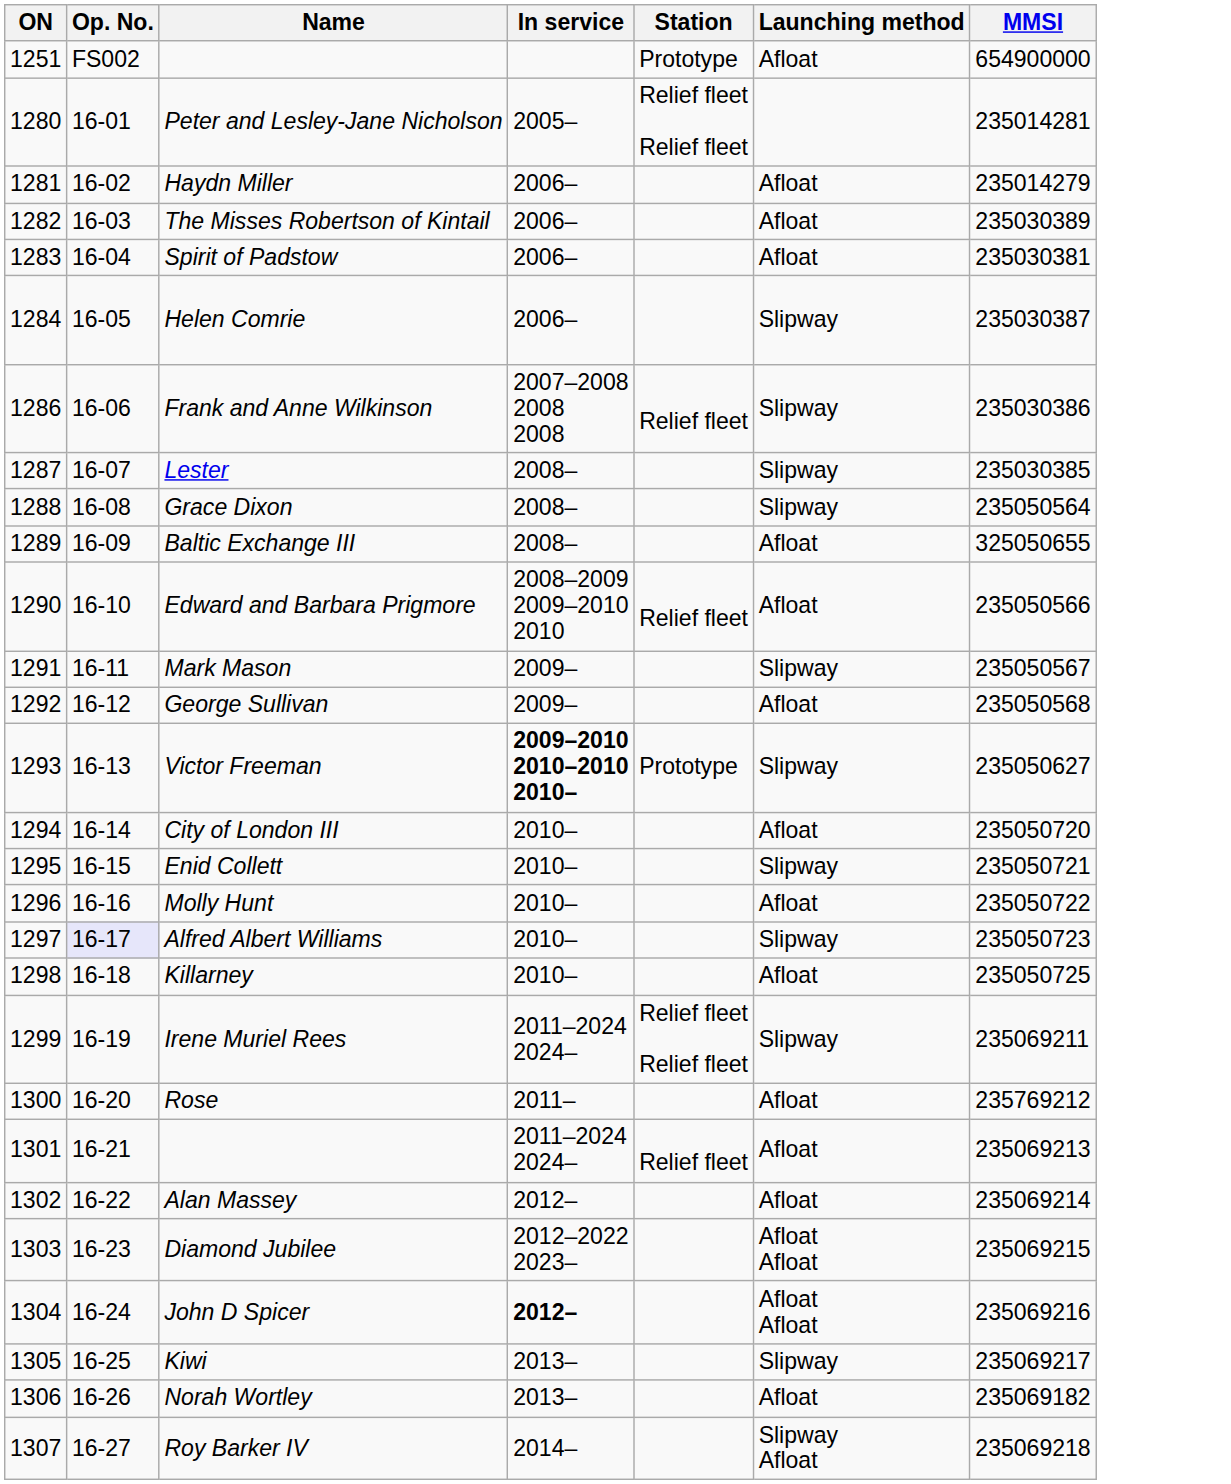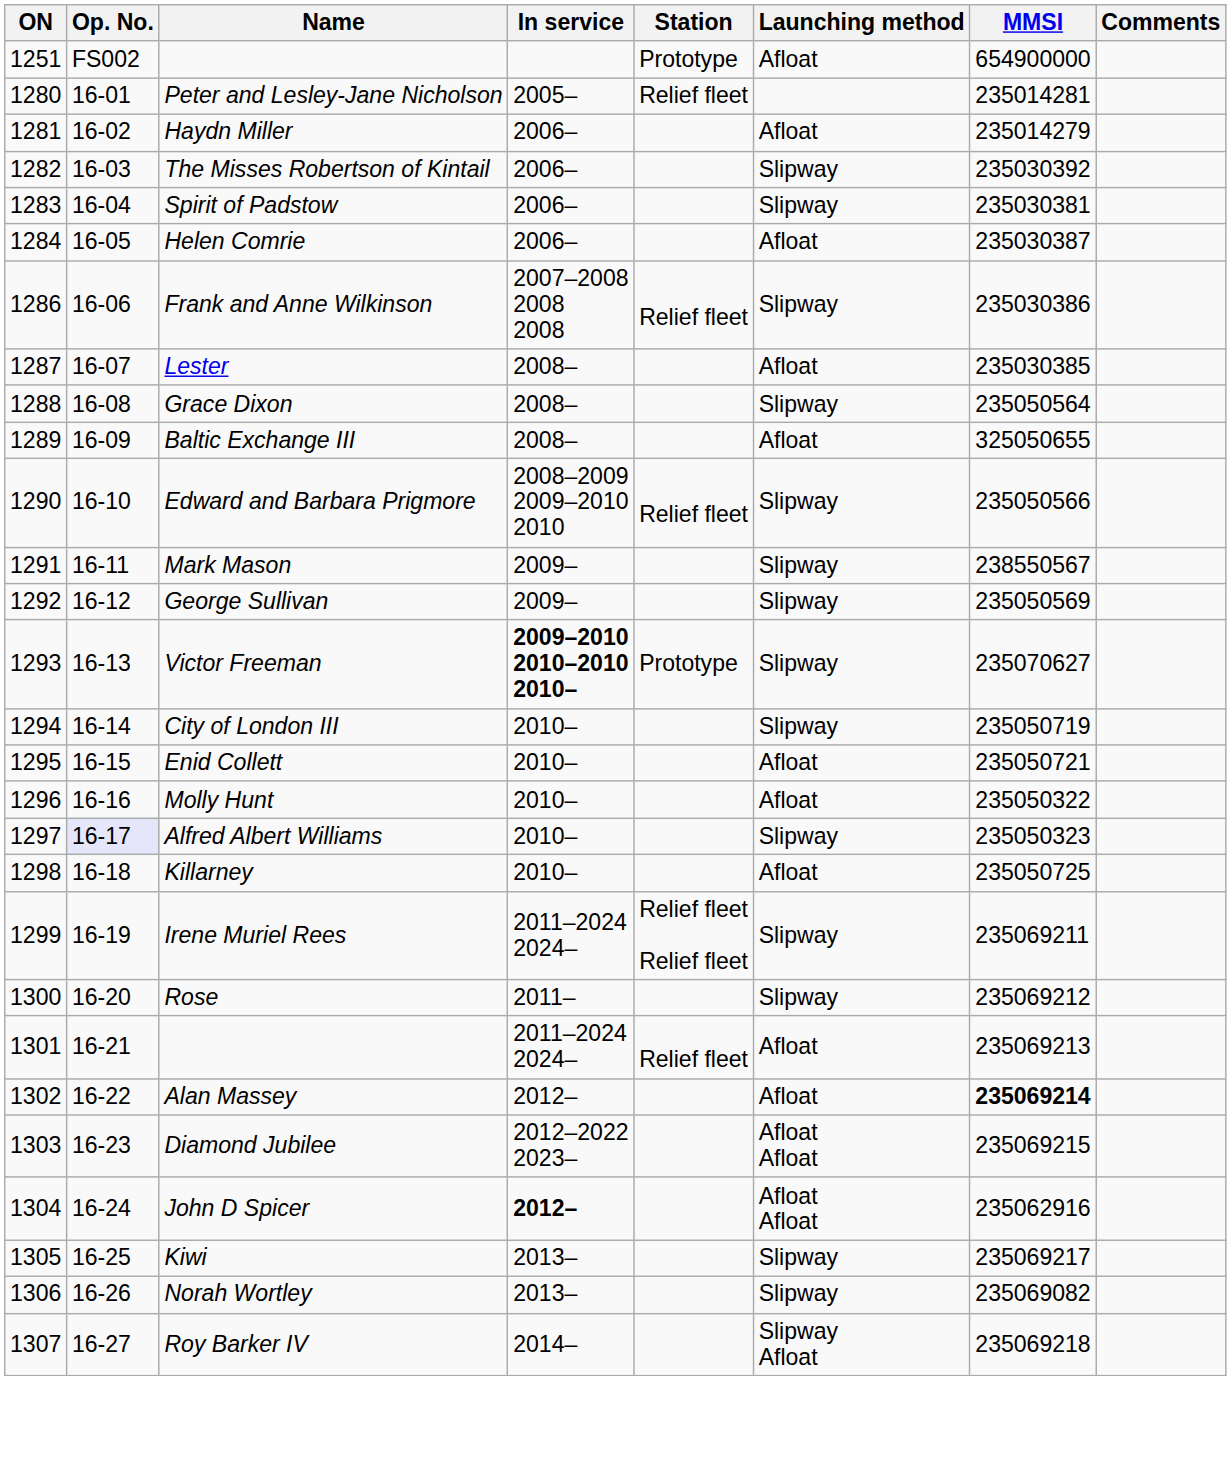+ column: Comments
Peter and Lesley-Jane Nicholson | Station: Relief fleet Relief fleet -> Relief fleet
The Misses Robertson of Kintail | Launching method: Afloat -> Slipway
The Misses Robertson of Kintail | MMSI: 235030389 -> 235030392
Spirit of Padstow | Launching method: Afloat -> Slipway
Helen Comrie | Launching method: Slipway -> Afloat
Lester | Launching method: Slipway -> Afloat
Edward and Barbara Prigmore | Launching method: Afloat -> Slipway
Mark Mason | MMSI: 235050567 -> 238550567
George Sullivan | Launching method: Afloat -> Slipway
George Sullivan | MMSI: 235050568 -> 235050569
Victor Freeman | MMSI: 235050627 -> 235070627
City of London III | Launching method: Afloat -> Slipway
City of London III | MMSI: 235050720 -> 235050719
Enid Collett | Launching method: Slipway -> Afloat
Molly Hunt | MMSI: 235050722 -> 235050322
Alfred Albert Williams | MMSI: 235050723 -> 235050323
Rose | Launching method: Afloat -> Slipway
Rose | MMSI: 235769212 -> 235069212
Alan Massey | MMSI: normal -> bold
John D Spicer | MMSI: 235069216 -> 235062916
Norah Wortley | Launching method: Afloat -> Slipway
Norah Wortley | MMSI: 235069182 -> 235069082
